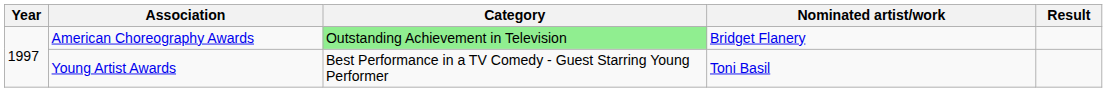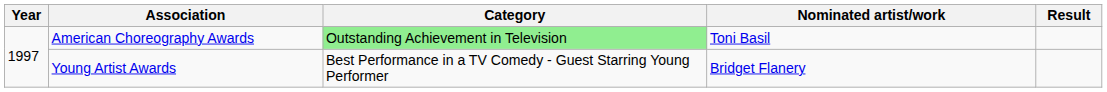American Choreography Awards | Nominated artist/work: Bridget Flanery -> Toni Basil
Young Artist Awards | Nominated artist/work: Toni Basil -> Bridget Flanery
